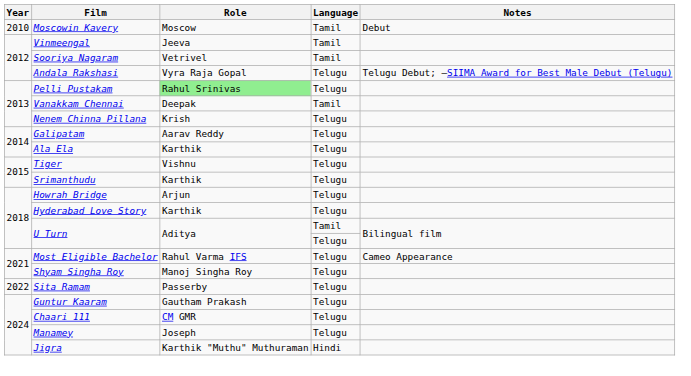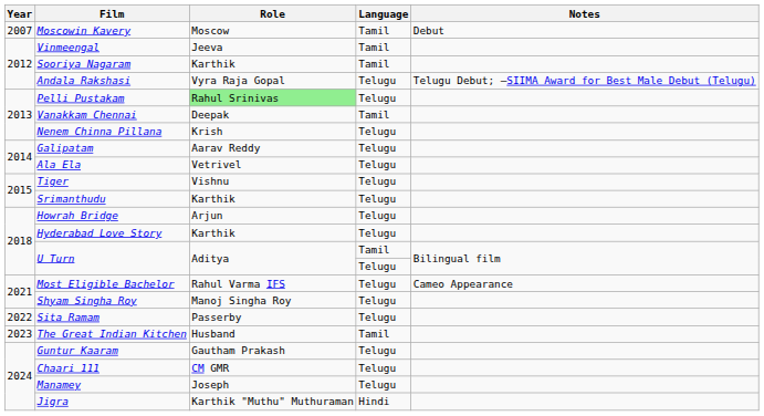Moscowin Kavery | Year: 2010 -> 2007
Sooriya Nagaram | Role: Vetrivel -> Karthik
Ala Ela | Role: Karthik -> Vetrivel
+ row: 2023 | The Great Indian Kitchen | Husband | Tamil
